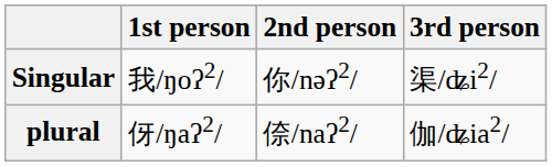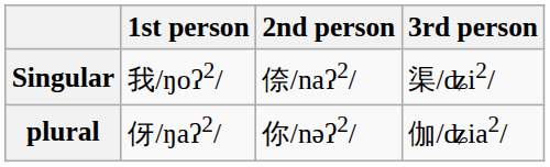Singular | 2nd person: 你/nəʔ2/ -> 倷/naʔ2/
plural | 2nd person: 倷/naʔ2/ -> 你/nəʔ2/
